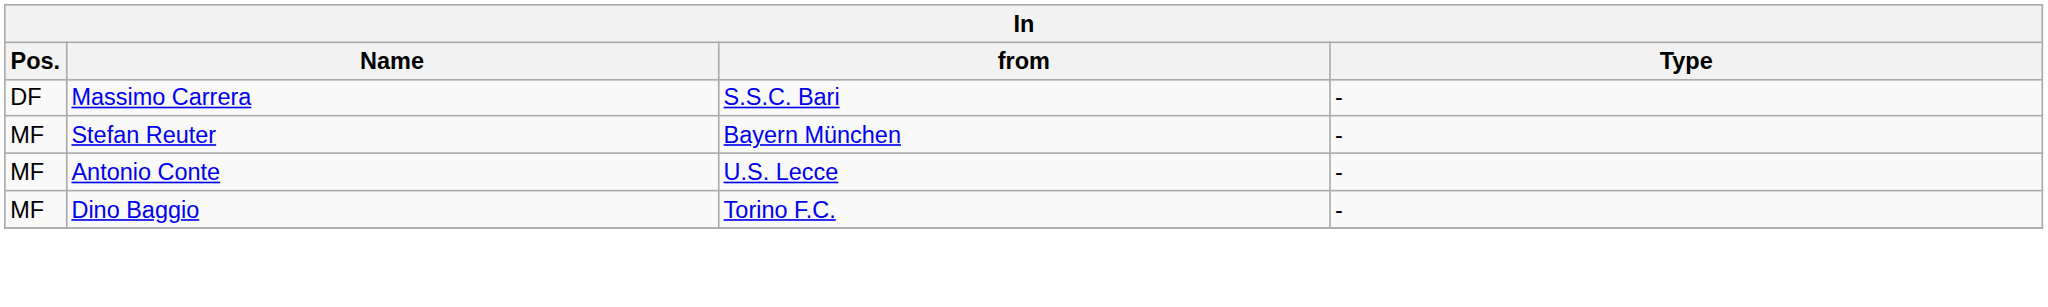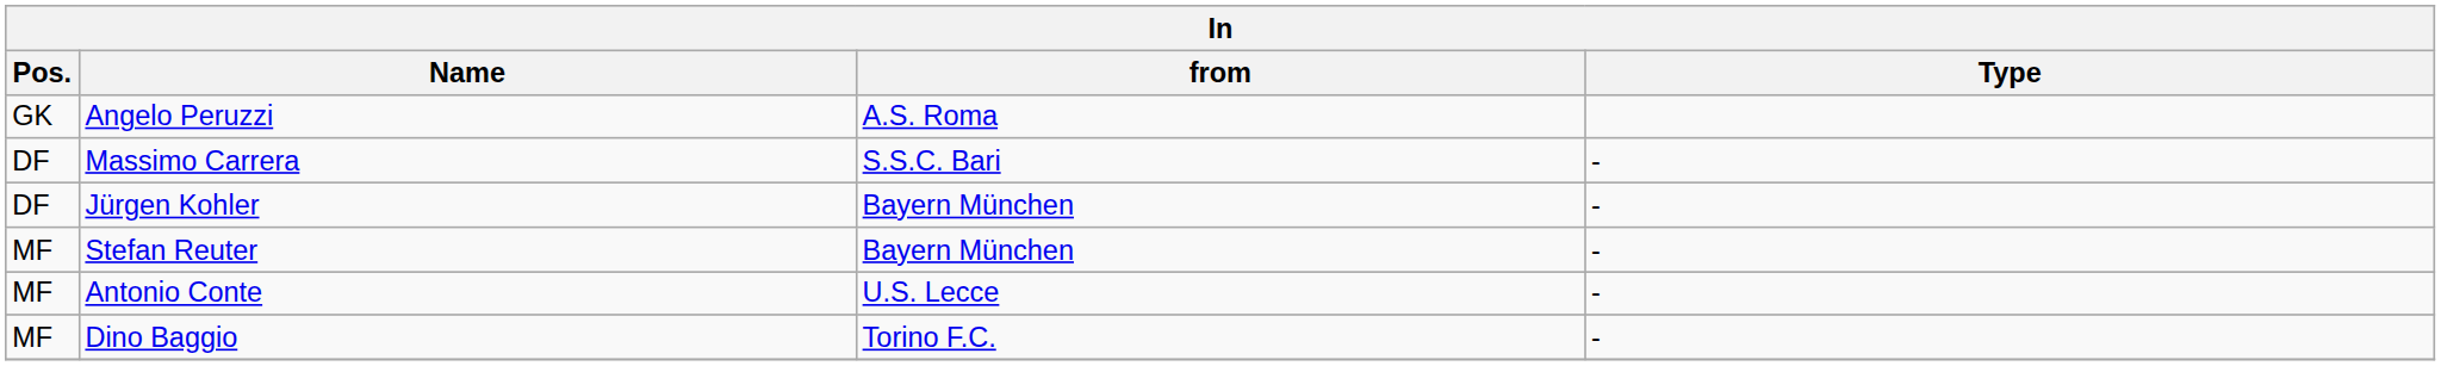+ row: GK | Angelo Peruzzi | A.S. Roma
+ row: DF | Jürgen Kohler | Bayern München | -
